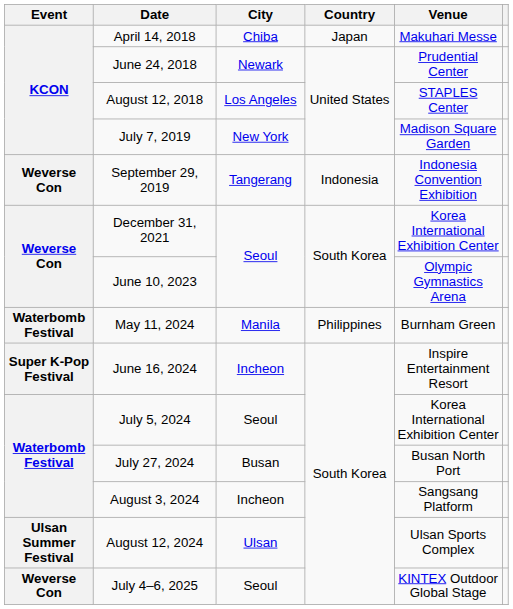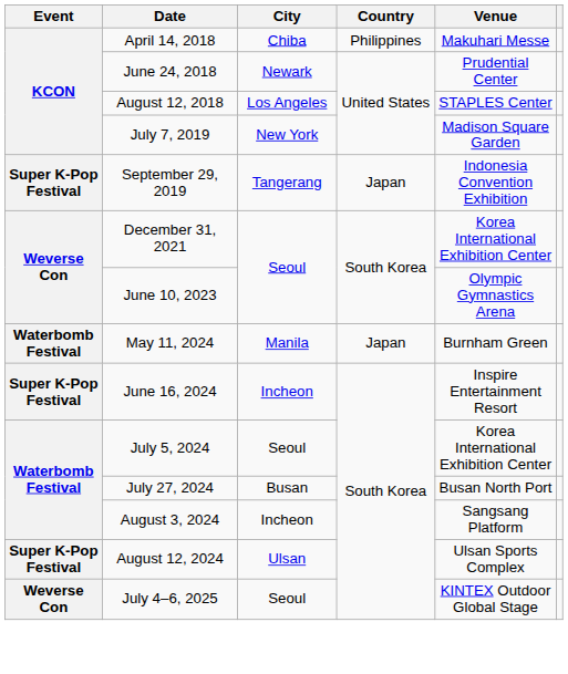April 14, 2018 | Country: Japan -> Philippines
September 29, 2019 | Event: Weverse Con -> Super K-Pop Festival
September 29, 2019 | Country: Indonesia -> Japan
May 11, 2024 | Country: Philippines -> Japan
August 12, 2024 | Event: Ulsan Summer Festival -> Super K-Pop Festival
